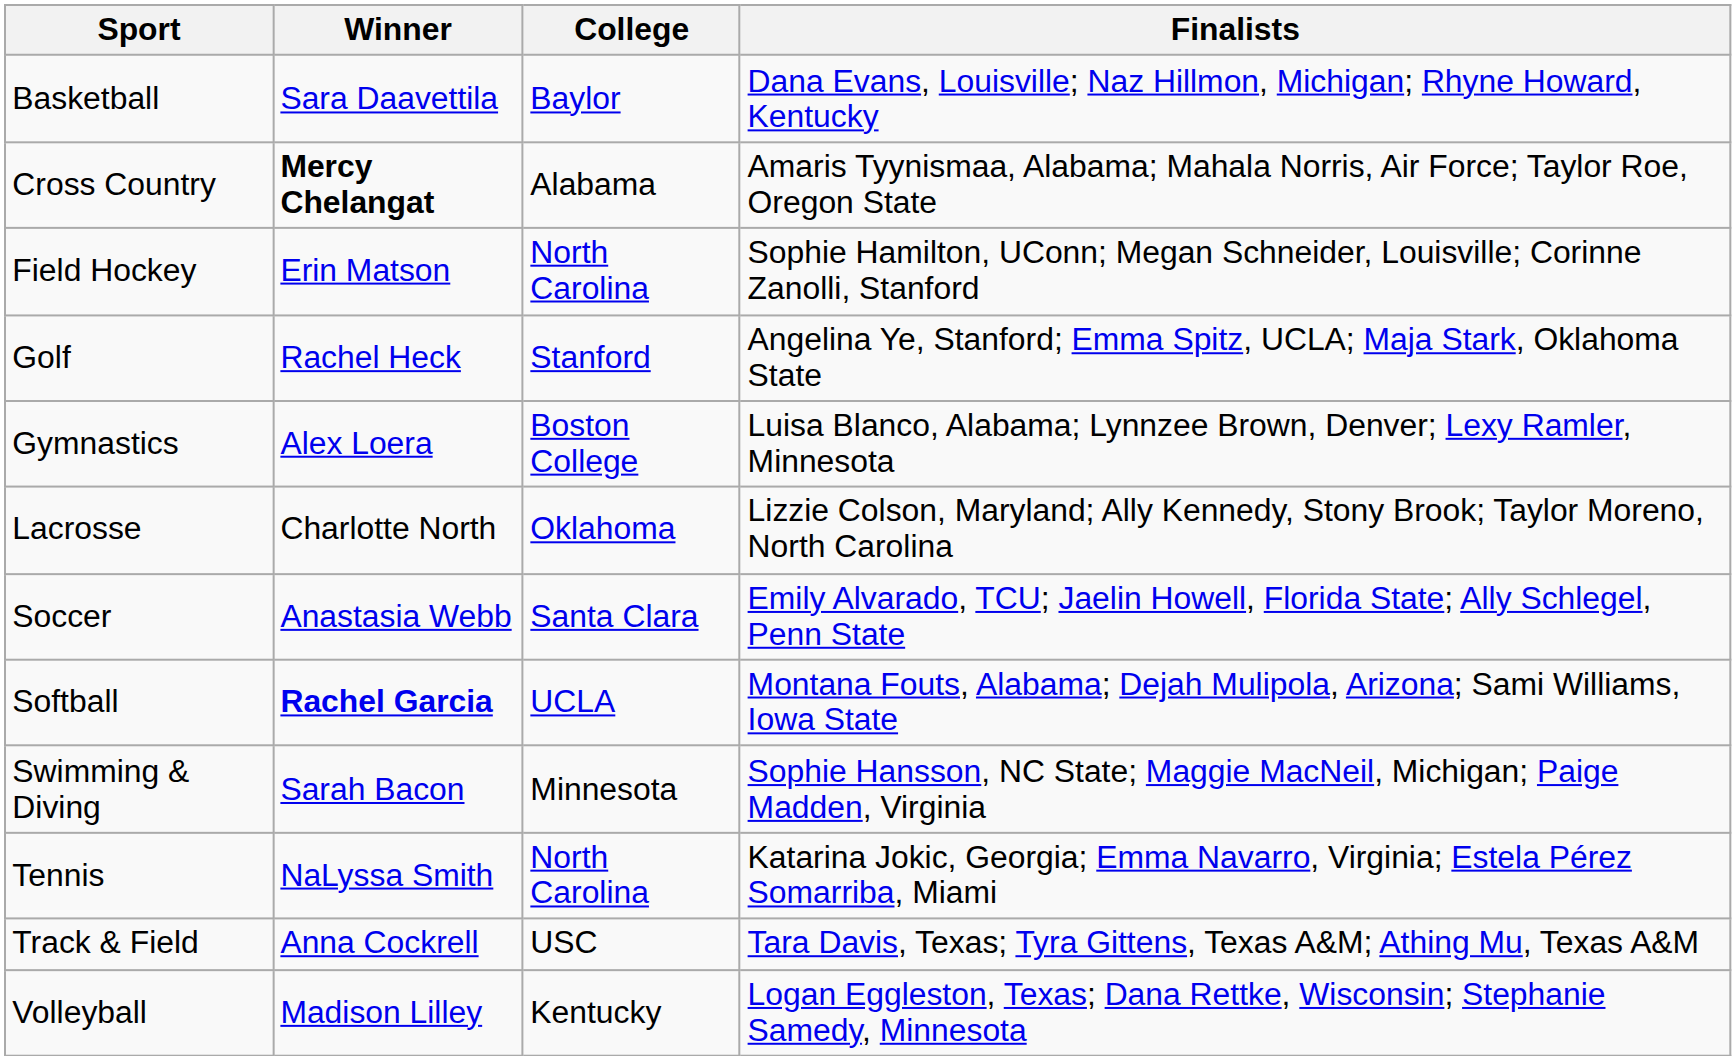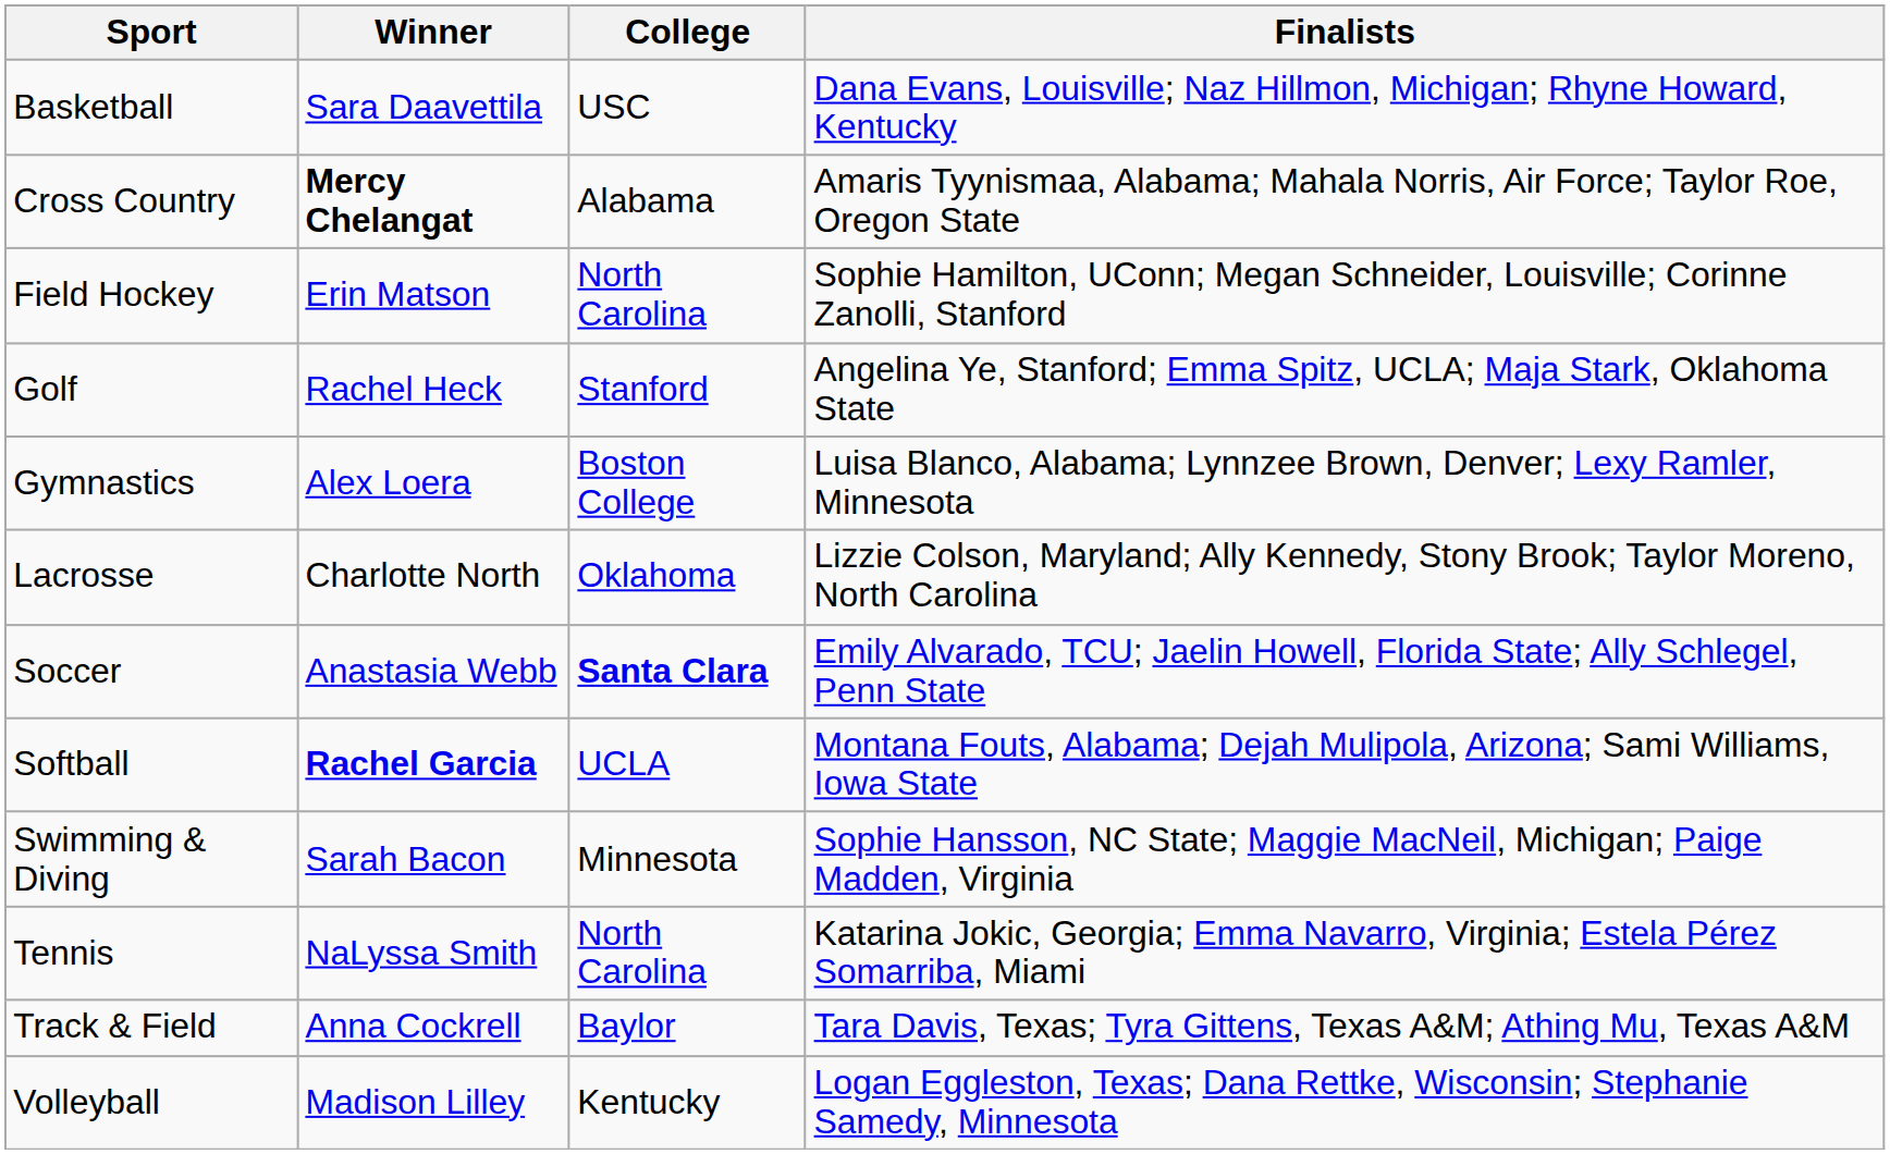Basketball | College: Baylor -> USC
Soccer | College: normal -> bold
Track & Field | College: USC -> Baylor
